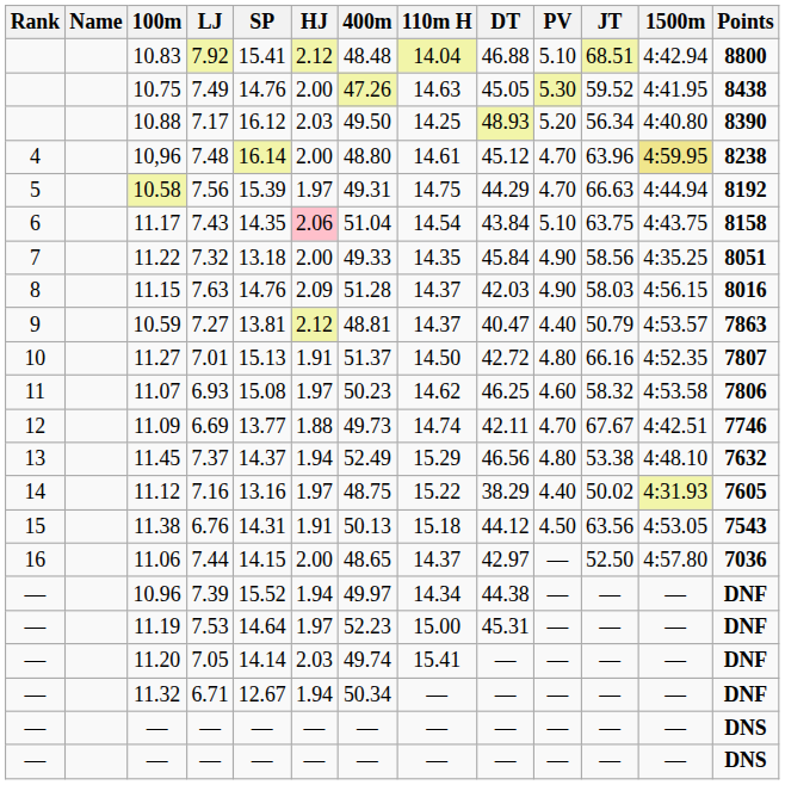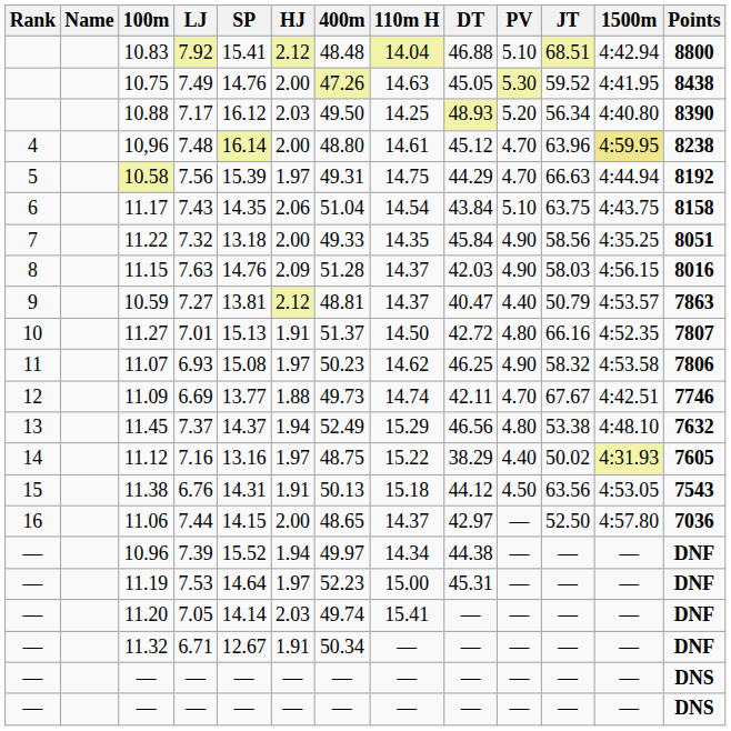11.17 | HJ: pink background -> no background
11.07 | PV: 4.60 -> 4.90
11.32 | HJ: 1.94 -> 1.91
